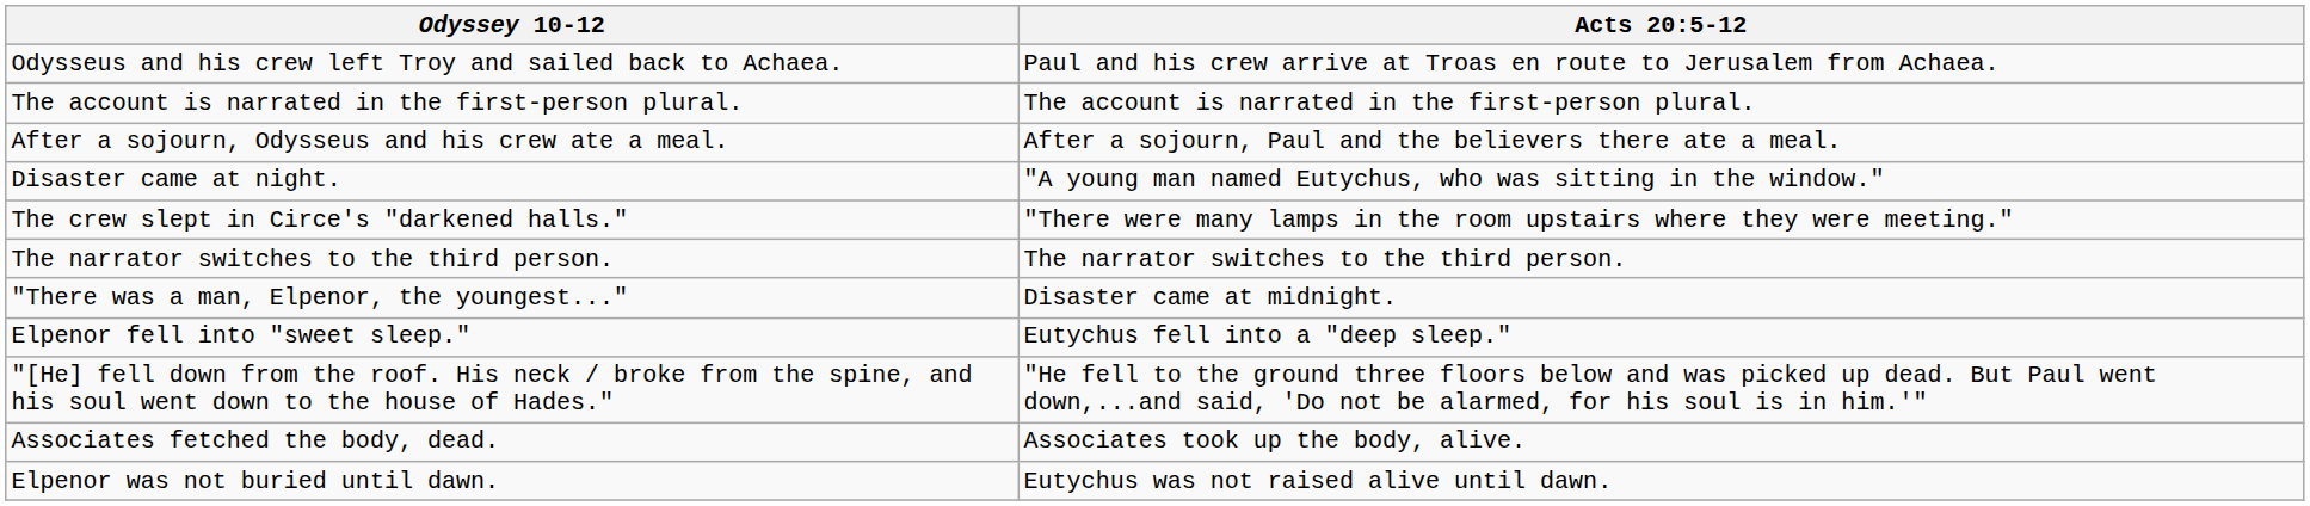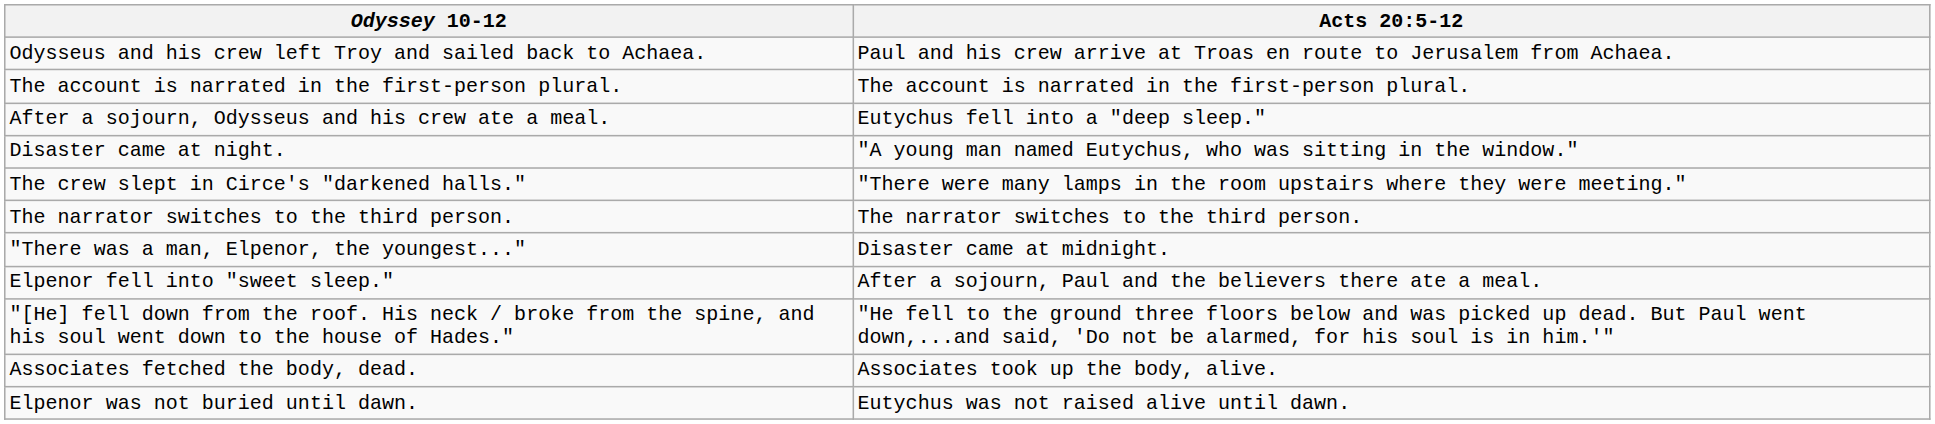After a sojourn, Odysseus and his crew ate a meal. | Acts 20:5-12: After a sojourn, Paul and the believers there ate a meal. -> Eutychus fell into a "deep sleep."
Elpenor fell into "sweet sleep." | Acts 20:5-12: Eutychus fell into a "deep sleep." -> After a sojourn, Paul and the believers there ate a meal.
